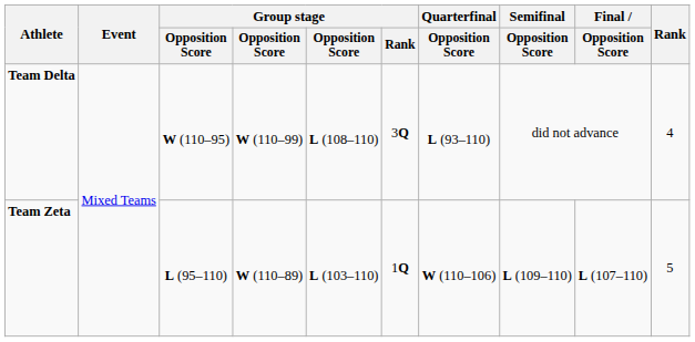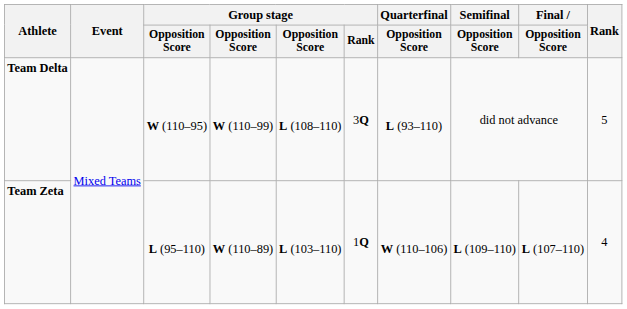Team Delta | Rank: 4 -> 5
Team Zeta | Rank: 5 -> 4
